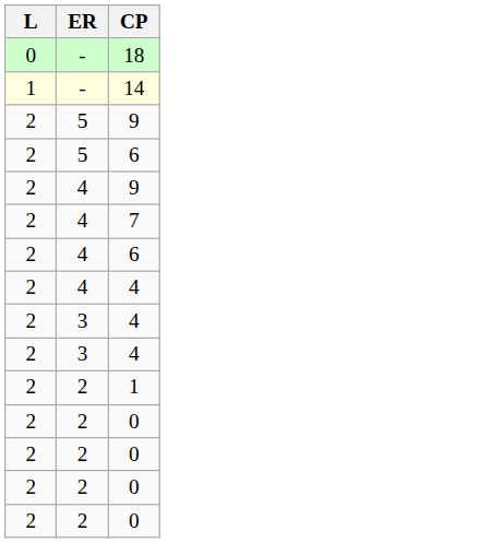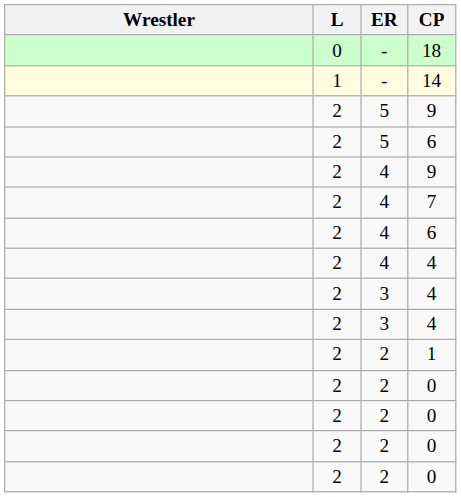+ column: Wrestler
